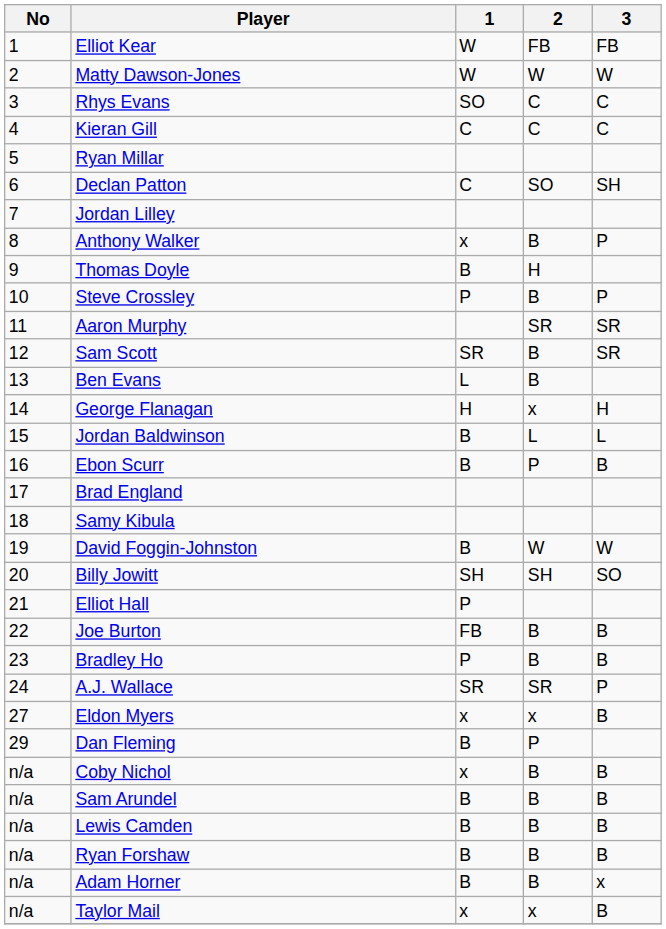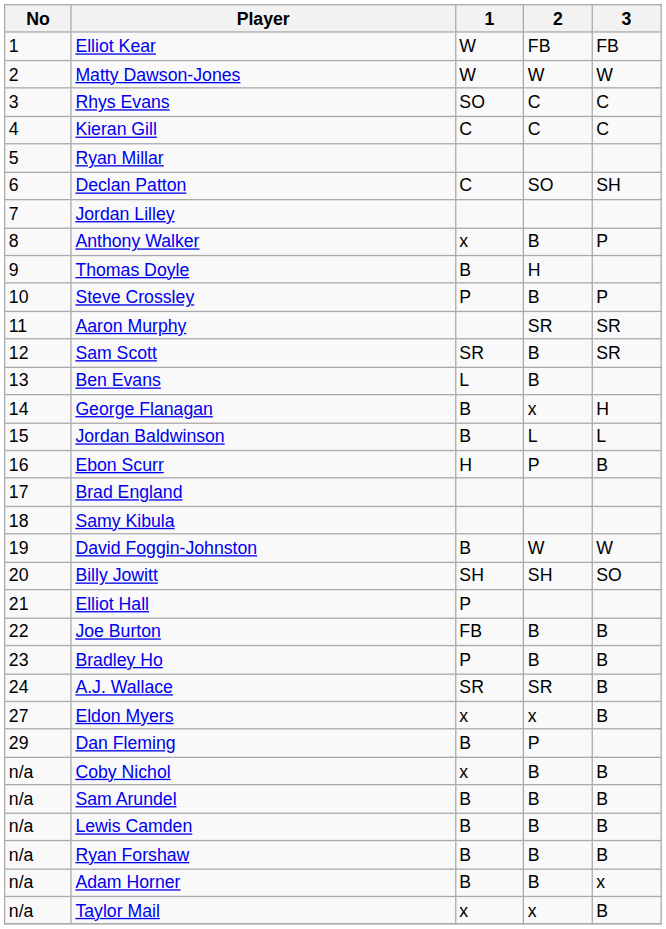George Flanagan | 1: H -> B
Ebon Scurr | 1: B -> H
A.J. Wallace | 3: P -> B
